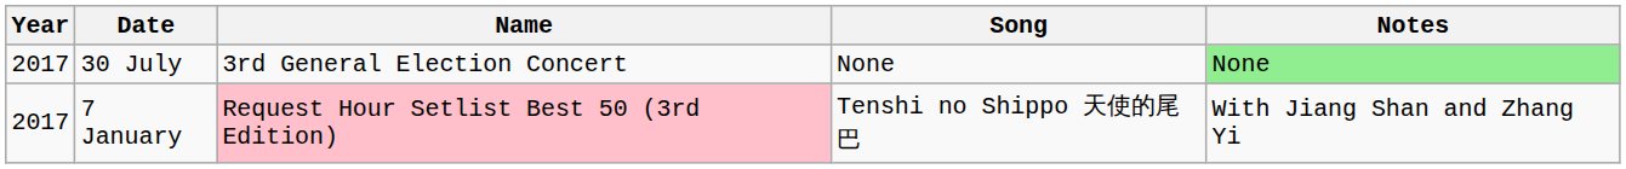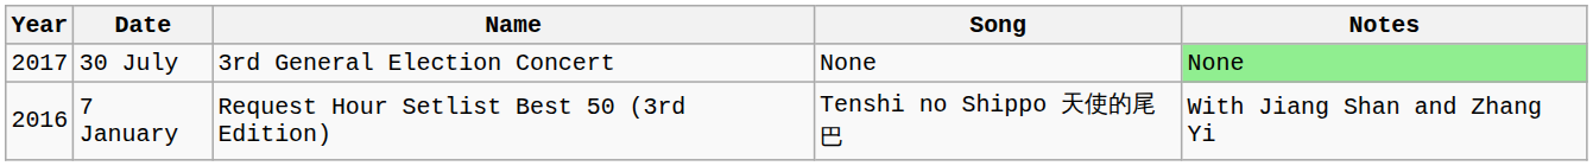7 January | Year: 2017 -> 2016
7 January | Name: pink background -> no background
